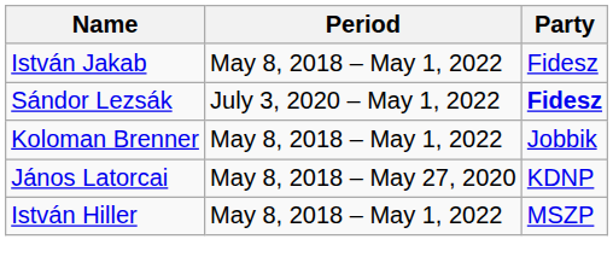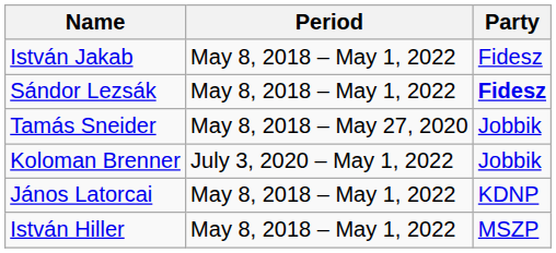Sándor Lezsák | Period: July 3, 2020 – May 1, 2022 -> May 8, 2018 – May 1, 2022
+ row: Tamás Sneider | May 8, 2018 – May 27, 2020 | Jobbik
Koloman Brenner | Period: May 8, 2018 – May 1, 2022 -> July 3, 2020 – May 1, 2022
János Latorcai | Period: May 8, 2018 – May 27, 2020 -> May 8, 2018 – May 1, 2022
